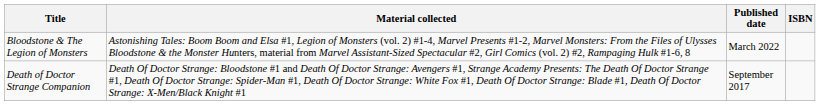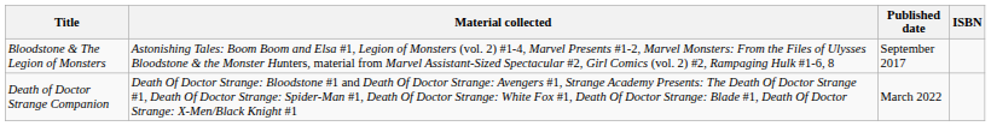Bloodstone & The Legion of Monsters | Published date: March 2022 -> September 2017
Death of Doctor Strange Companion | Published date: September 2017 -> March 2022
